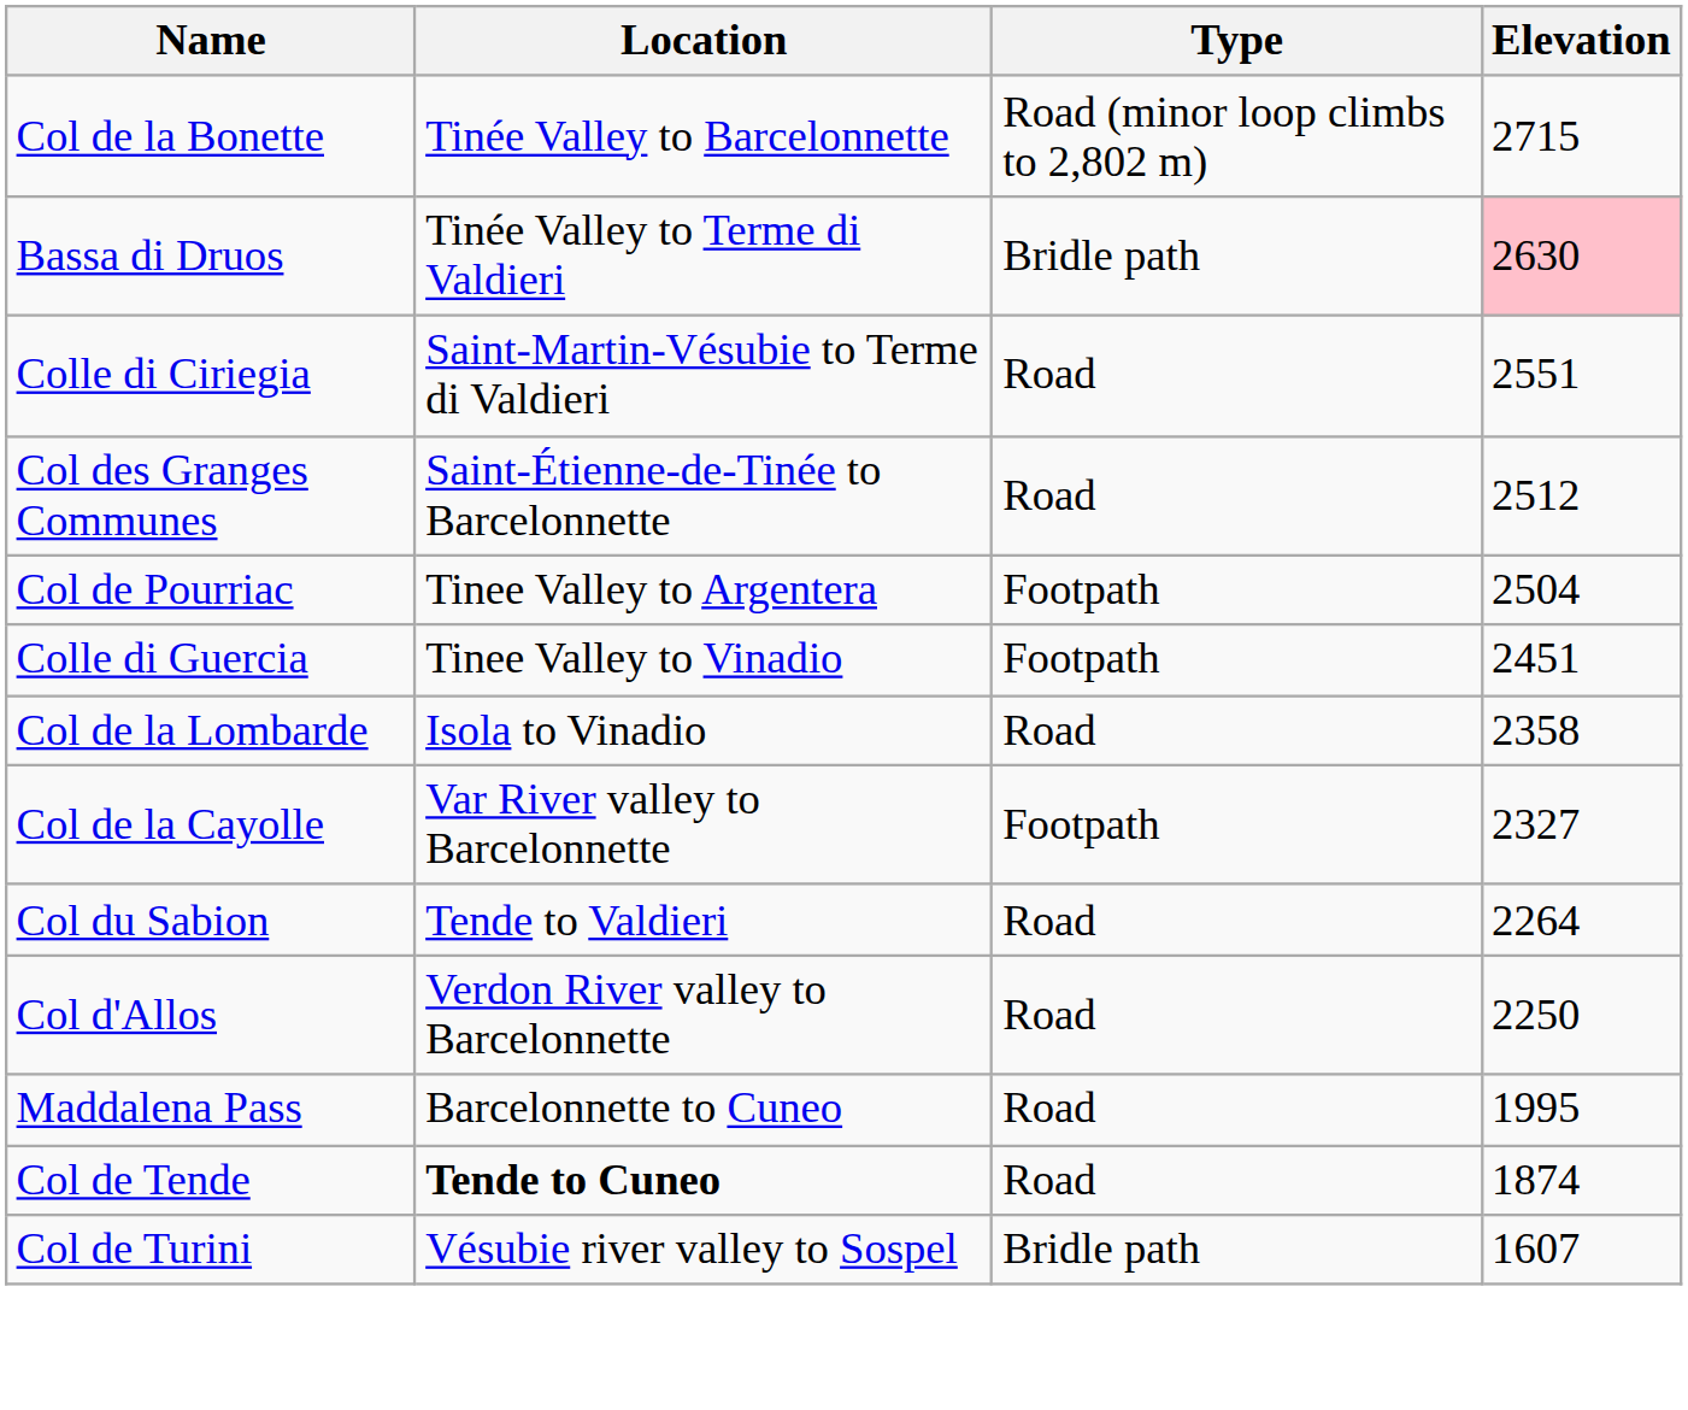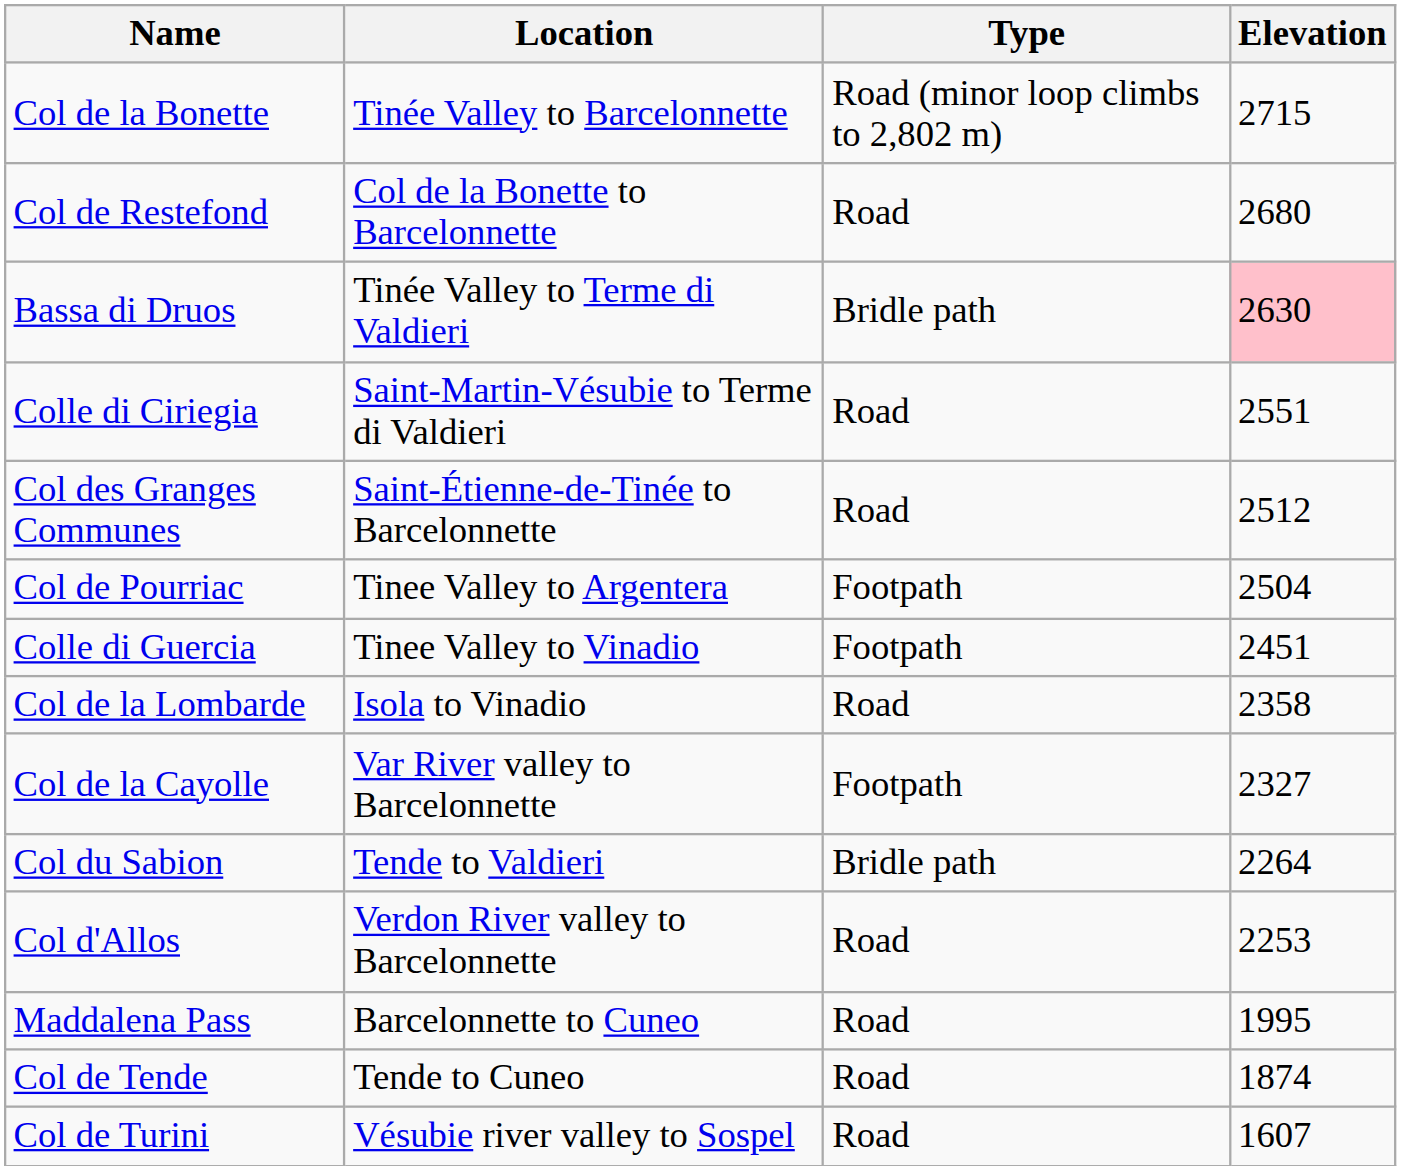+ row: Col de Restefond | Col de la Bonette to Barcelonnette | Road | 2680
Col du Sabion | Type: Road -> Bridle path
Col d'Allos | Elevation: 2250 -> 2253
Col de Tende | Location: bold -> normal
Col de Turini | Type: Bridle path -> Road
